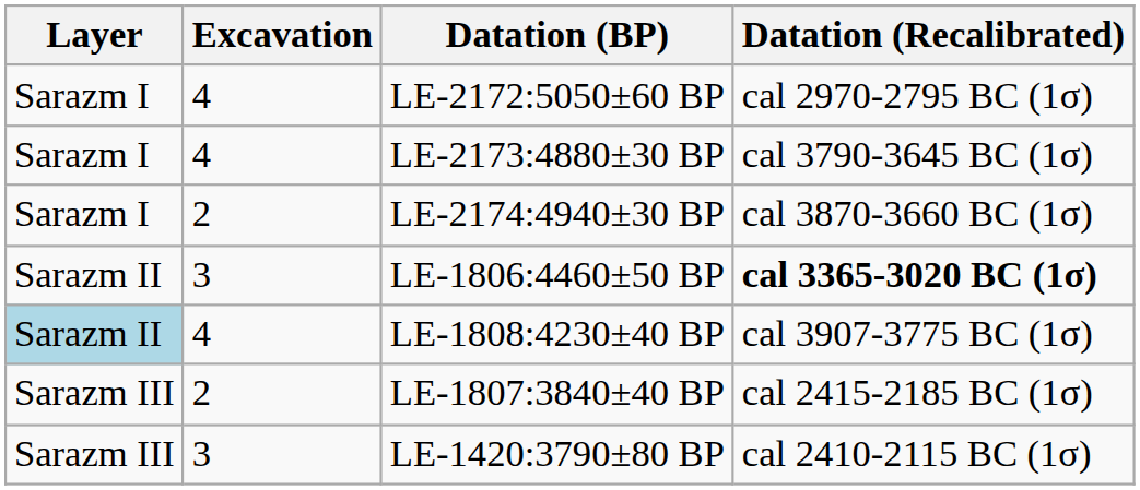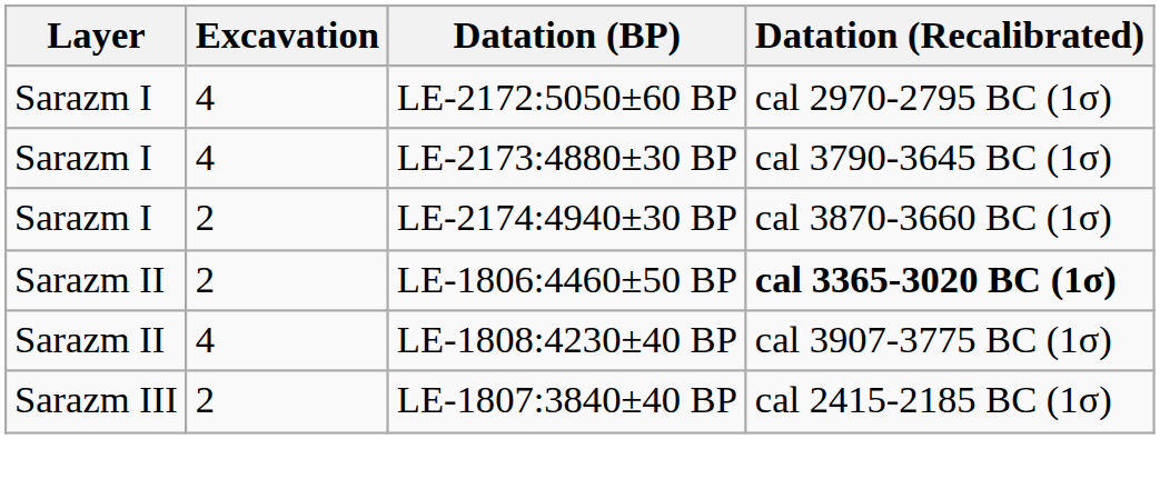LE-1806:4460±50 BP | Excavation: 3 -> 2
LE-1808:4230±40 BP | Layer: lightblue background -> no background
- row: Sarazm III | 3 | LE-1420:3790±80 BP | cal 2410-2115 BC (1σ)
